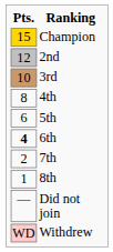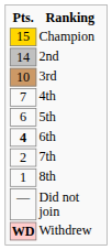2nd | Pts.: 12 -> 14
4th | Pts.: 8 -> 7
Withdrew | Pts.: normal -> bold
